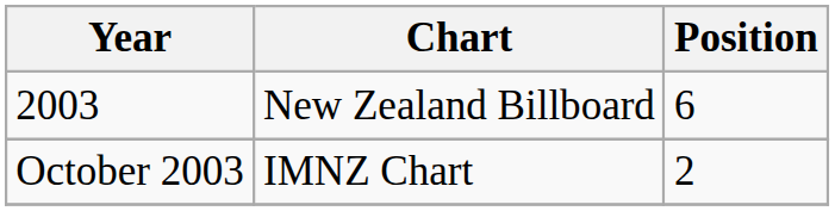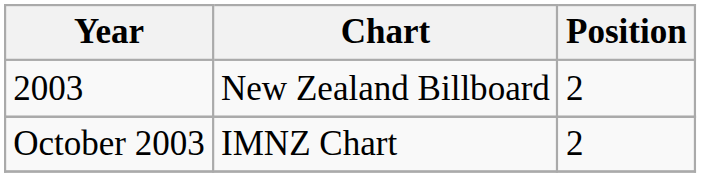2003 | Position: 6 -> 2
